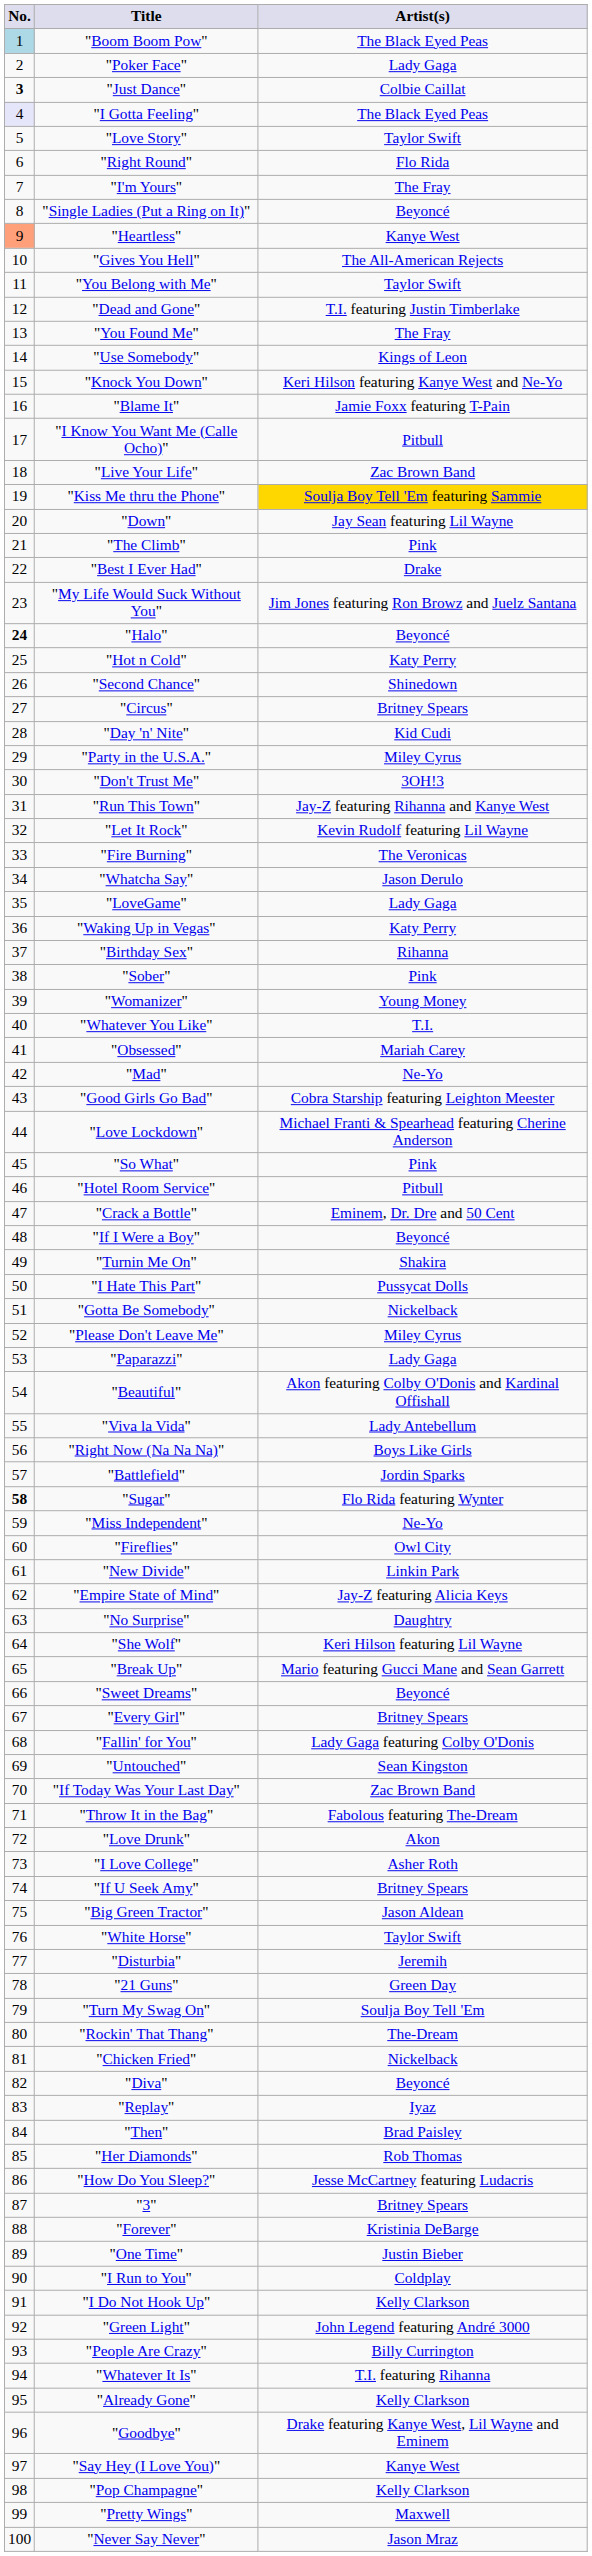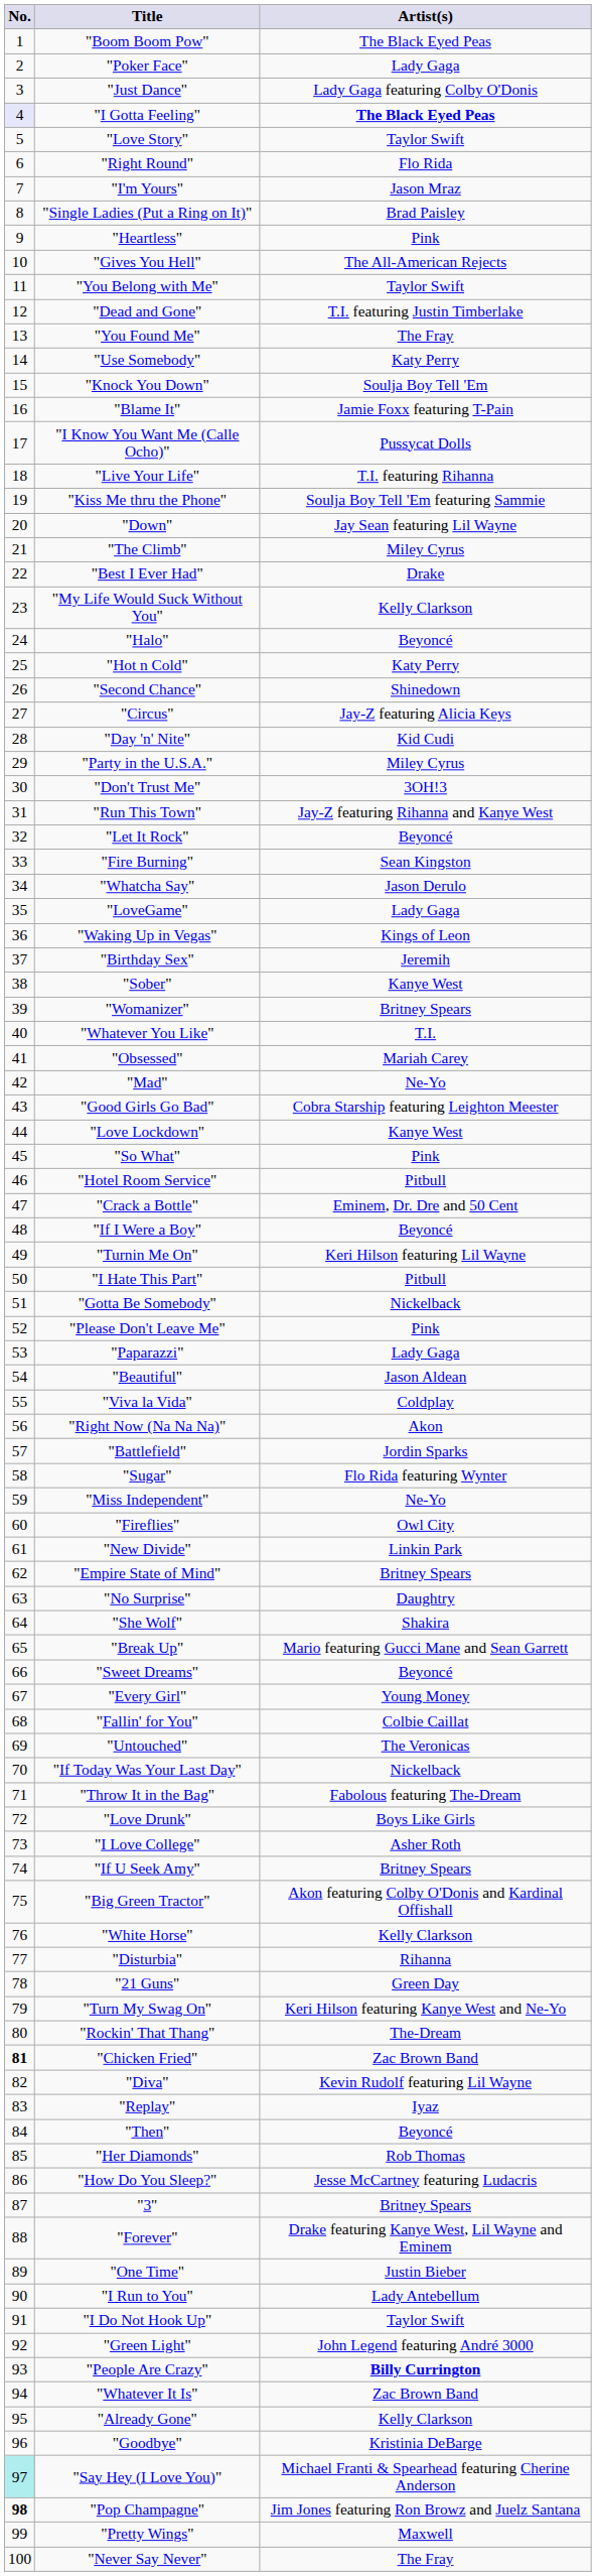"Boom Boom Pow" | No.: lightblue background -> no background
"Just Dance" | No.: bold -> normal
"Just Dance" | Artist(s): Colbie Caillat -> Lady Gaga featuring Colby O'Donis
"I Gotta Feeling" | Artist(s): normal -> bold
"I'm Yours" | Artist(s): The Fray -> Jason Mraz
"Single Ladies (Put a Ring on It)" | Artist(s): Beyoncé -> Brad Paisley
"Heartless" | No.: lightsalmon background -> no background
"Heartless" | Artist(s): Kanye West -> Pink
"Use Somebody" | Artist(s): Kings of Leon -> Katy Perry
"Knock You Down" | Artist(s): Keri Hilson featuring Kanye West and Ne-Yo -> Soulja Boy Tell 'Em
"I Know You Want Me (Calle Ocho)" | Artist(s): Pitbull -> Pussycat Dolls
"Live Your Life" | Artist(s): Zac Brown Band -> T.I. featuring Rihanna
"Kiss Me thru the Phone" | Artist(s): gold background -> no background
"The Climb" | Artist(s): Pink -> Miley Cyrus
"My Life Would Suck Without You" | Artist(s): Jim Jones featuring Ron Browz and Juelz Santana -> Kelly Clarkson
"Halo" | No.: bold -> normal
"Circus" | Artist(s): Britney Spears -> Jay-Z featuring Alicia Keys
"Let It Rock" | Artist(s): Kevin Rudolf featuring Lil Wayne -> Beyoncé
"Fire Burning" | Artist(s): The Veronicas -> Sean Kingston
"Waking Up in Vegas" | Artist(s): Katy Perry -> Kings of Leon
"Birthday Sex" | Artist(s): Rihanna -> Jeremih
"Sober" | Artist(s): Pink -> Kanye West
"Womanizer" | Artist(s): Young Money -> Britney Spears
"Love Lockdown" | Artist(s): Michael Franti & Spearhead featuring Cherine Anderson -> Kanye West
"Turnin Me On" | Artist(s): Shakira -> Keri Hilson featuring Lil Wayne
"I Hate This Part" | Artist(s): Pussycat Dolls -> Pitbull
"Please Don't Leave Me" | Artist(s): Miley Cyrus -> Pink
"Beautiful" | Artist(s): Akon featuring Colby O'Donis and Kardinal Offishall -> Jason Aldean
"Viva la Vida" | Artist(s): Lady Antebellum -> Coldplay
"Right Now (Na Na Na)" | Artist(s): Boys Like Girls -> Akon
"Sugar" | No.: bold -> normal
"Empire State of Mind" | Artist(s): Jay-Z featuring Alicia Keys -> Britney Spears
"She Wolf" | Artist(s): Keri Hilson featuring Lil Wayne -> Shakira
"Every Girl" | Artist(s): Britney Spears -> Young Money
"Fallin' for You" | Artist(s): Lady Gaga featuring Colby O'Donis -> Colbie Caillat
"Untouched" | Artist(s): Sean Kingston -> The Veronicas
"If Today Was Your Last Day" | Artist(s): Zac Brown Band -> Nickelback
"Love Drunk" | Artist(s): Akon -> Boys Like Girls
"Big Green Tractor" | Artist(s): Jason Aldean -> Akon featuring Colby O'Donis and Kardinal Offishall
"White Horse" | Artist(s): Taylor Swift -> Kelly Clarkson
"Disturbia" | Artist(s): Jeremih -> Rihanna
"Turn My Swag On" | Artist(s): Soulja Boy Tell 'Em -> Keri Hilson featuring Kanye West and Ne-Yo
"Chicken Fried" | No.: normal -> bold
"Chicken Fried" | Artist(s): Nickelback -> Zac Brown Band
"Diva" | Artist(s): Beyoncé -> Kevin Rudolf featuring Lil Wayne
"Then" | Artist(s): Brad Paisley -> Beyoncé
"Forever" | Artist(s): Kristinia DeBarge -> Drake featuring Kanye West, Lil Wayne and Eminem
"I Run to You" | Artist(s): Coldplay -> Lady Antebellum
"I Do Not Hook Up" | Artist(s): Kelly Clarkson -> Taylor Swift
"People Are Crazy" | Artist(s): normal -> bold
"Whatever It Is" | Artist(s): T.I. featuring Rihanna -> Zac Brown Band
"Goodbye" | Artist(s): Drake featuring Kanye West, Lil Wayne and Eminem -> Kristinia DeBarge
"Say Hey (I Love You)" | No.: no background -> paleturquoise background
"Say Hey (I Love You)" | Artist(s): Kanye West -> Michael Franti & Spearhead featuring Cherine Anderson
"Pop Champagne" | No.: normal -> bold
"Pop Champagne" | Artist(s): Kelly Clarkson -> Jim Jones featuring Ron Browz and Juelz Santana
"Never Say Never" | Artist(s): Jason Mraz -> The Fray
